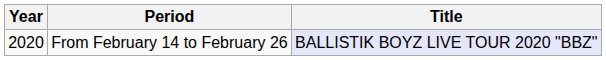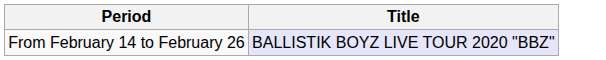- column: Year | 2020
